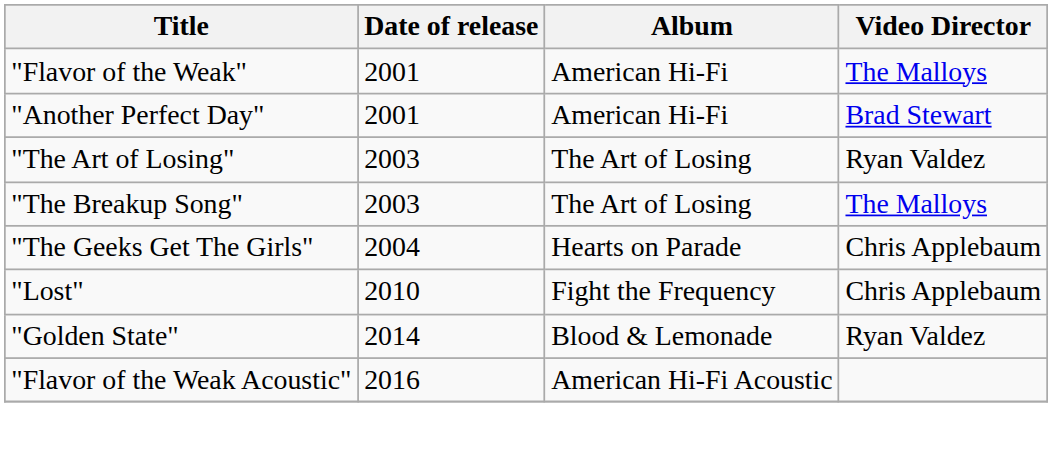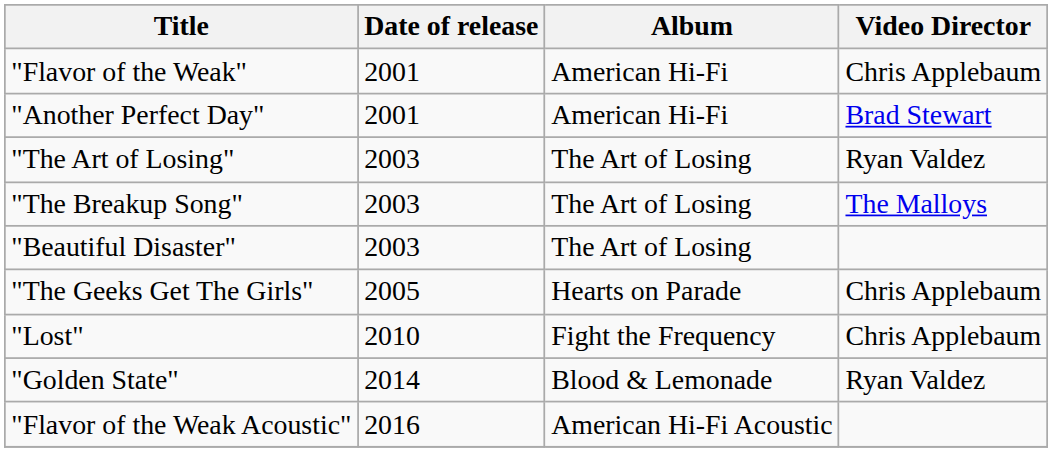"Flavor of the Weak" | Video Director: The Malloys -> Chris Applebaum
+ row: "Beautiful Disaster" | 2003 | The Art of Losing
"The Geeks Get The Girls" | Date of release: 2004 -> 2005
